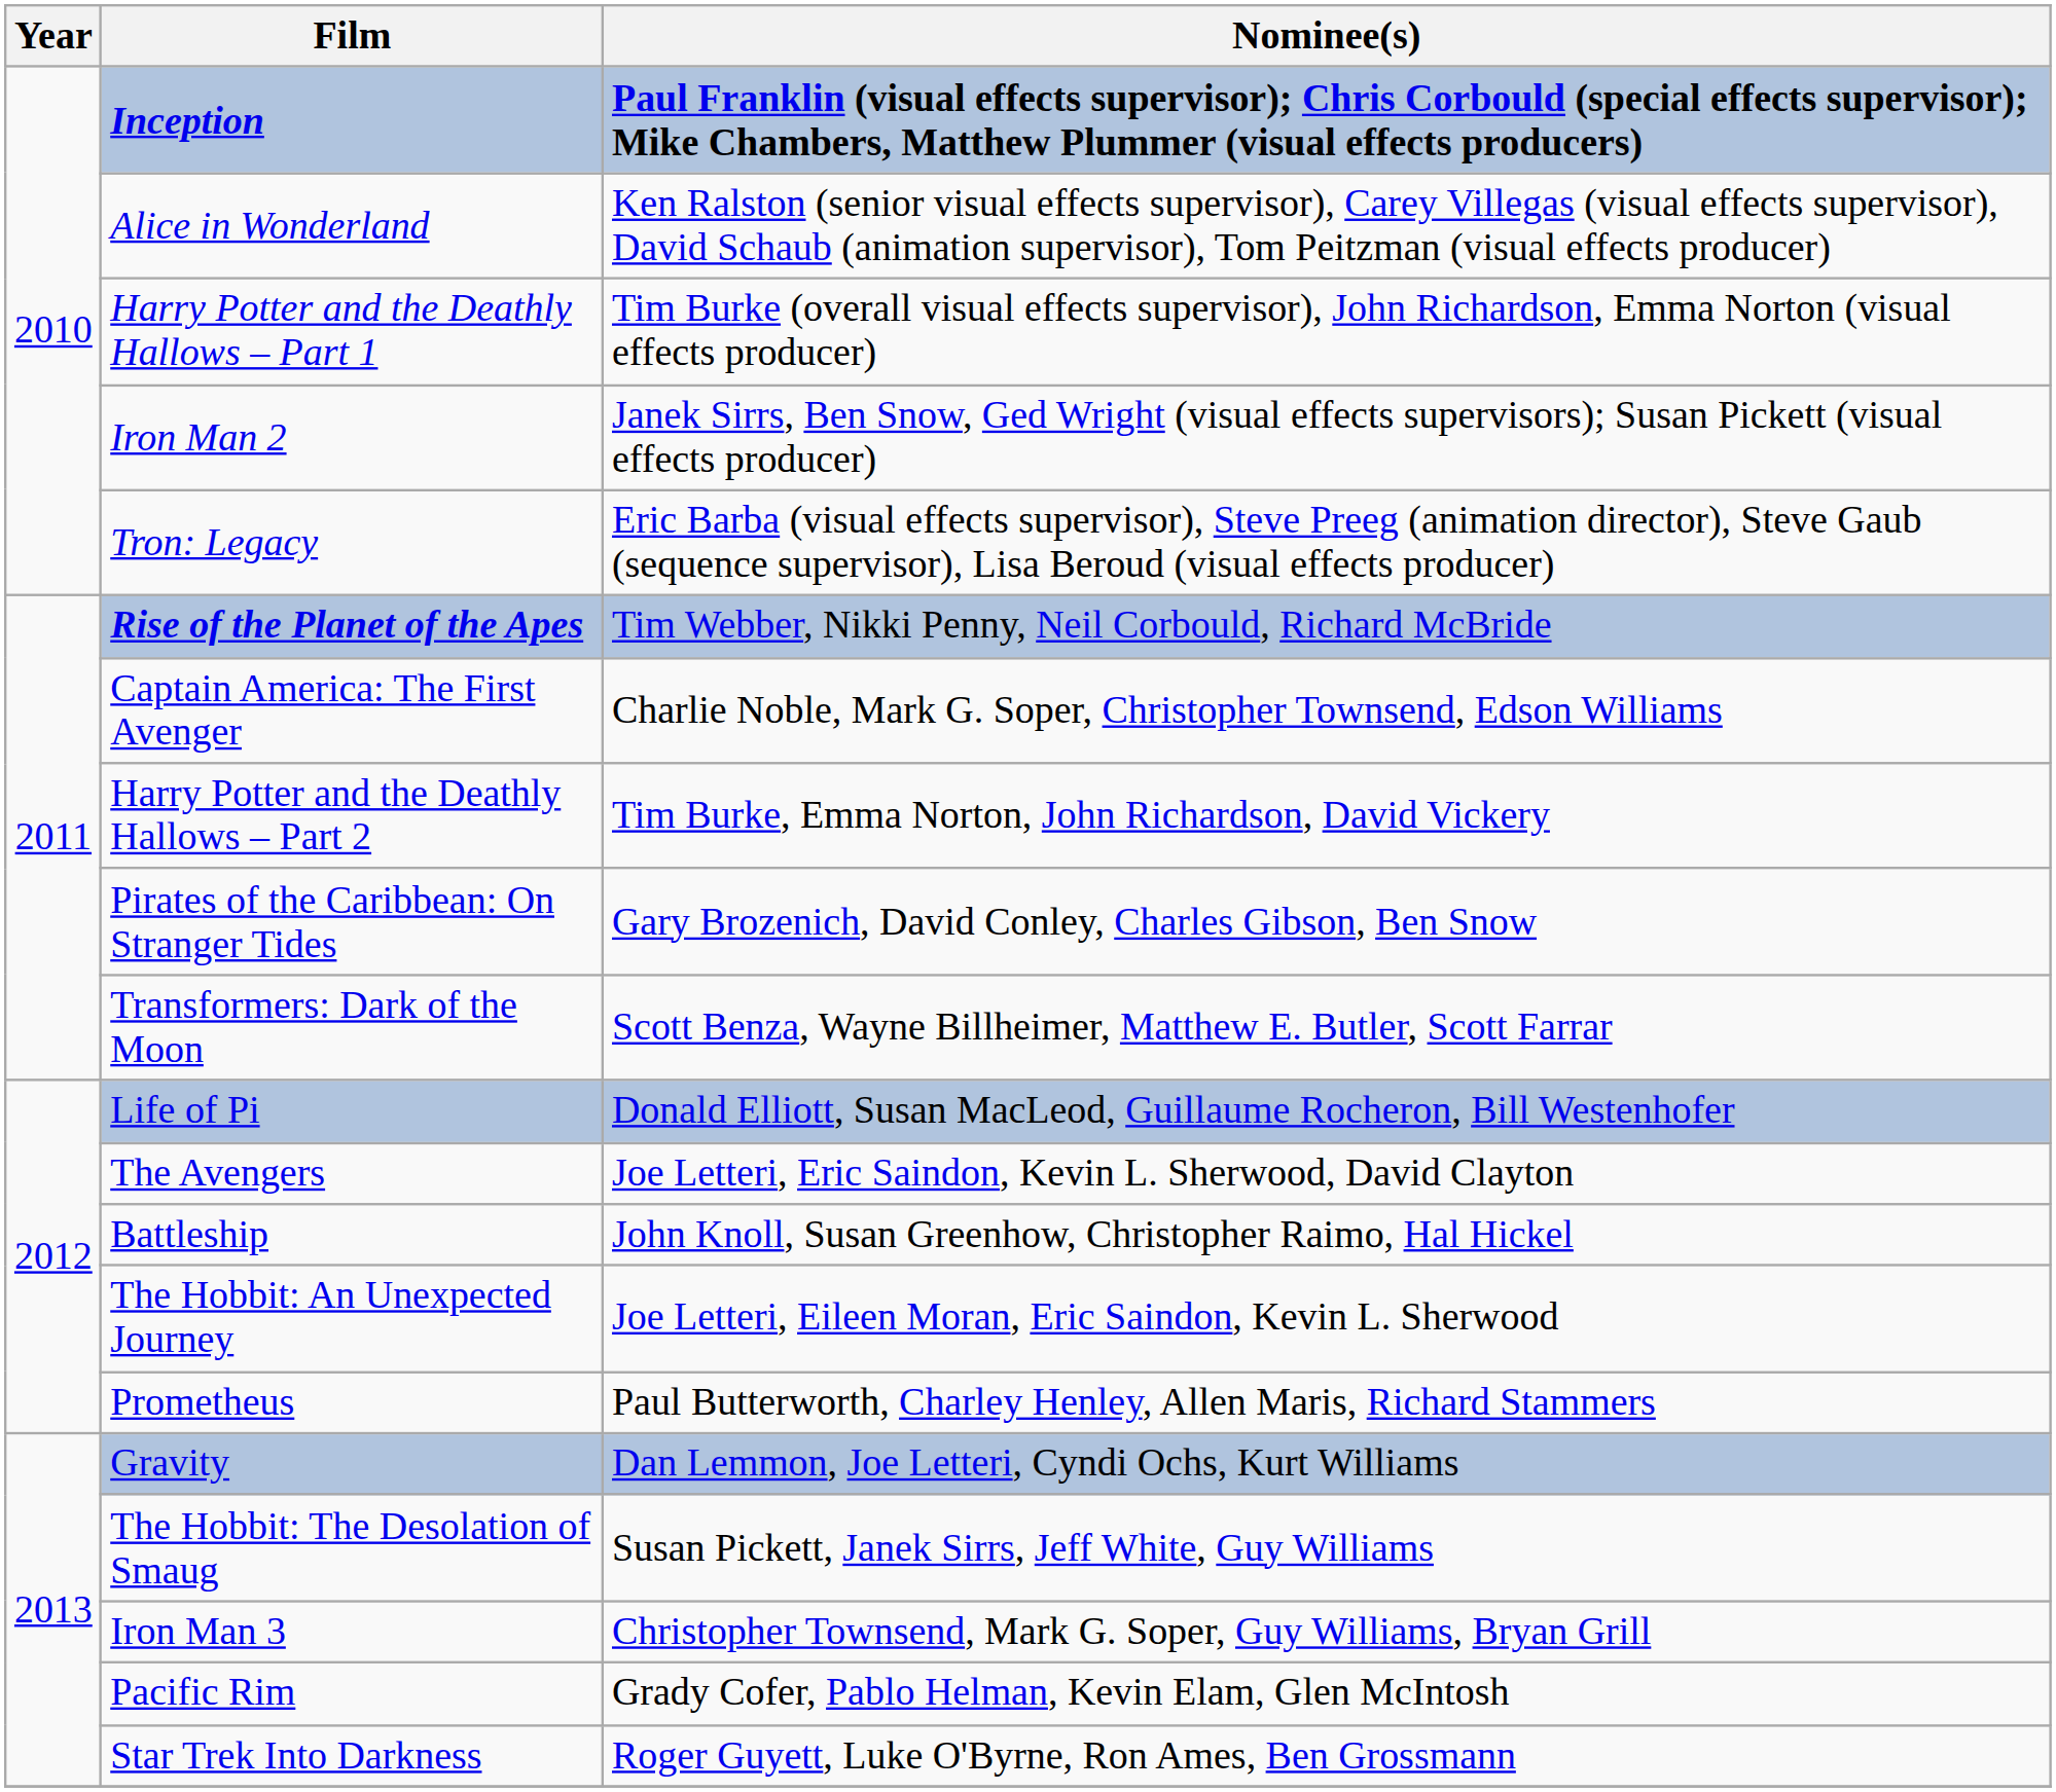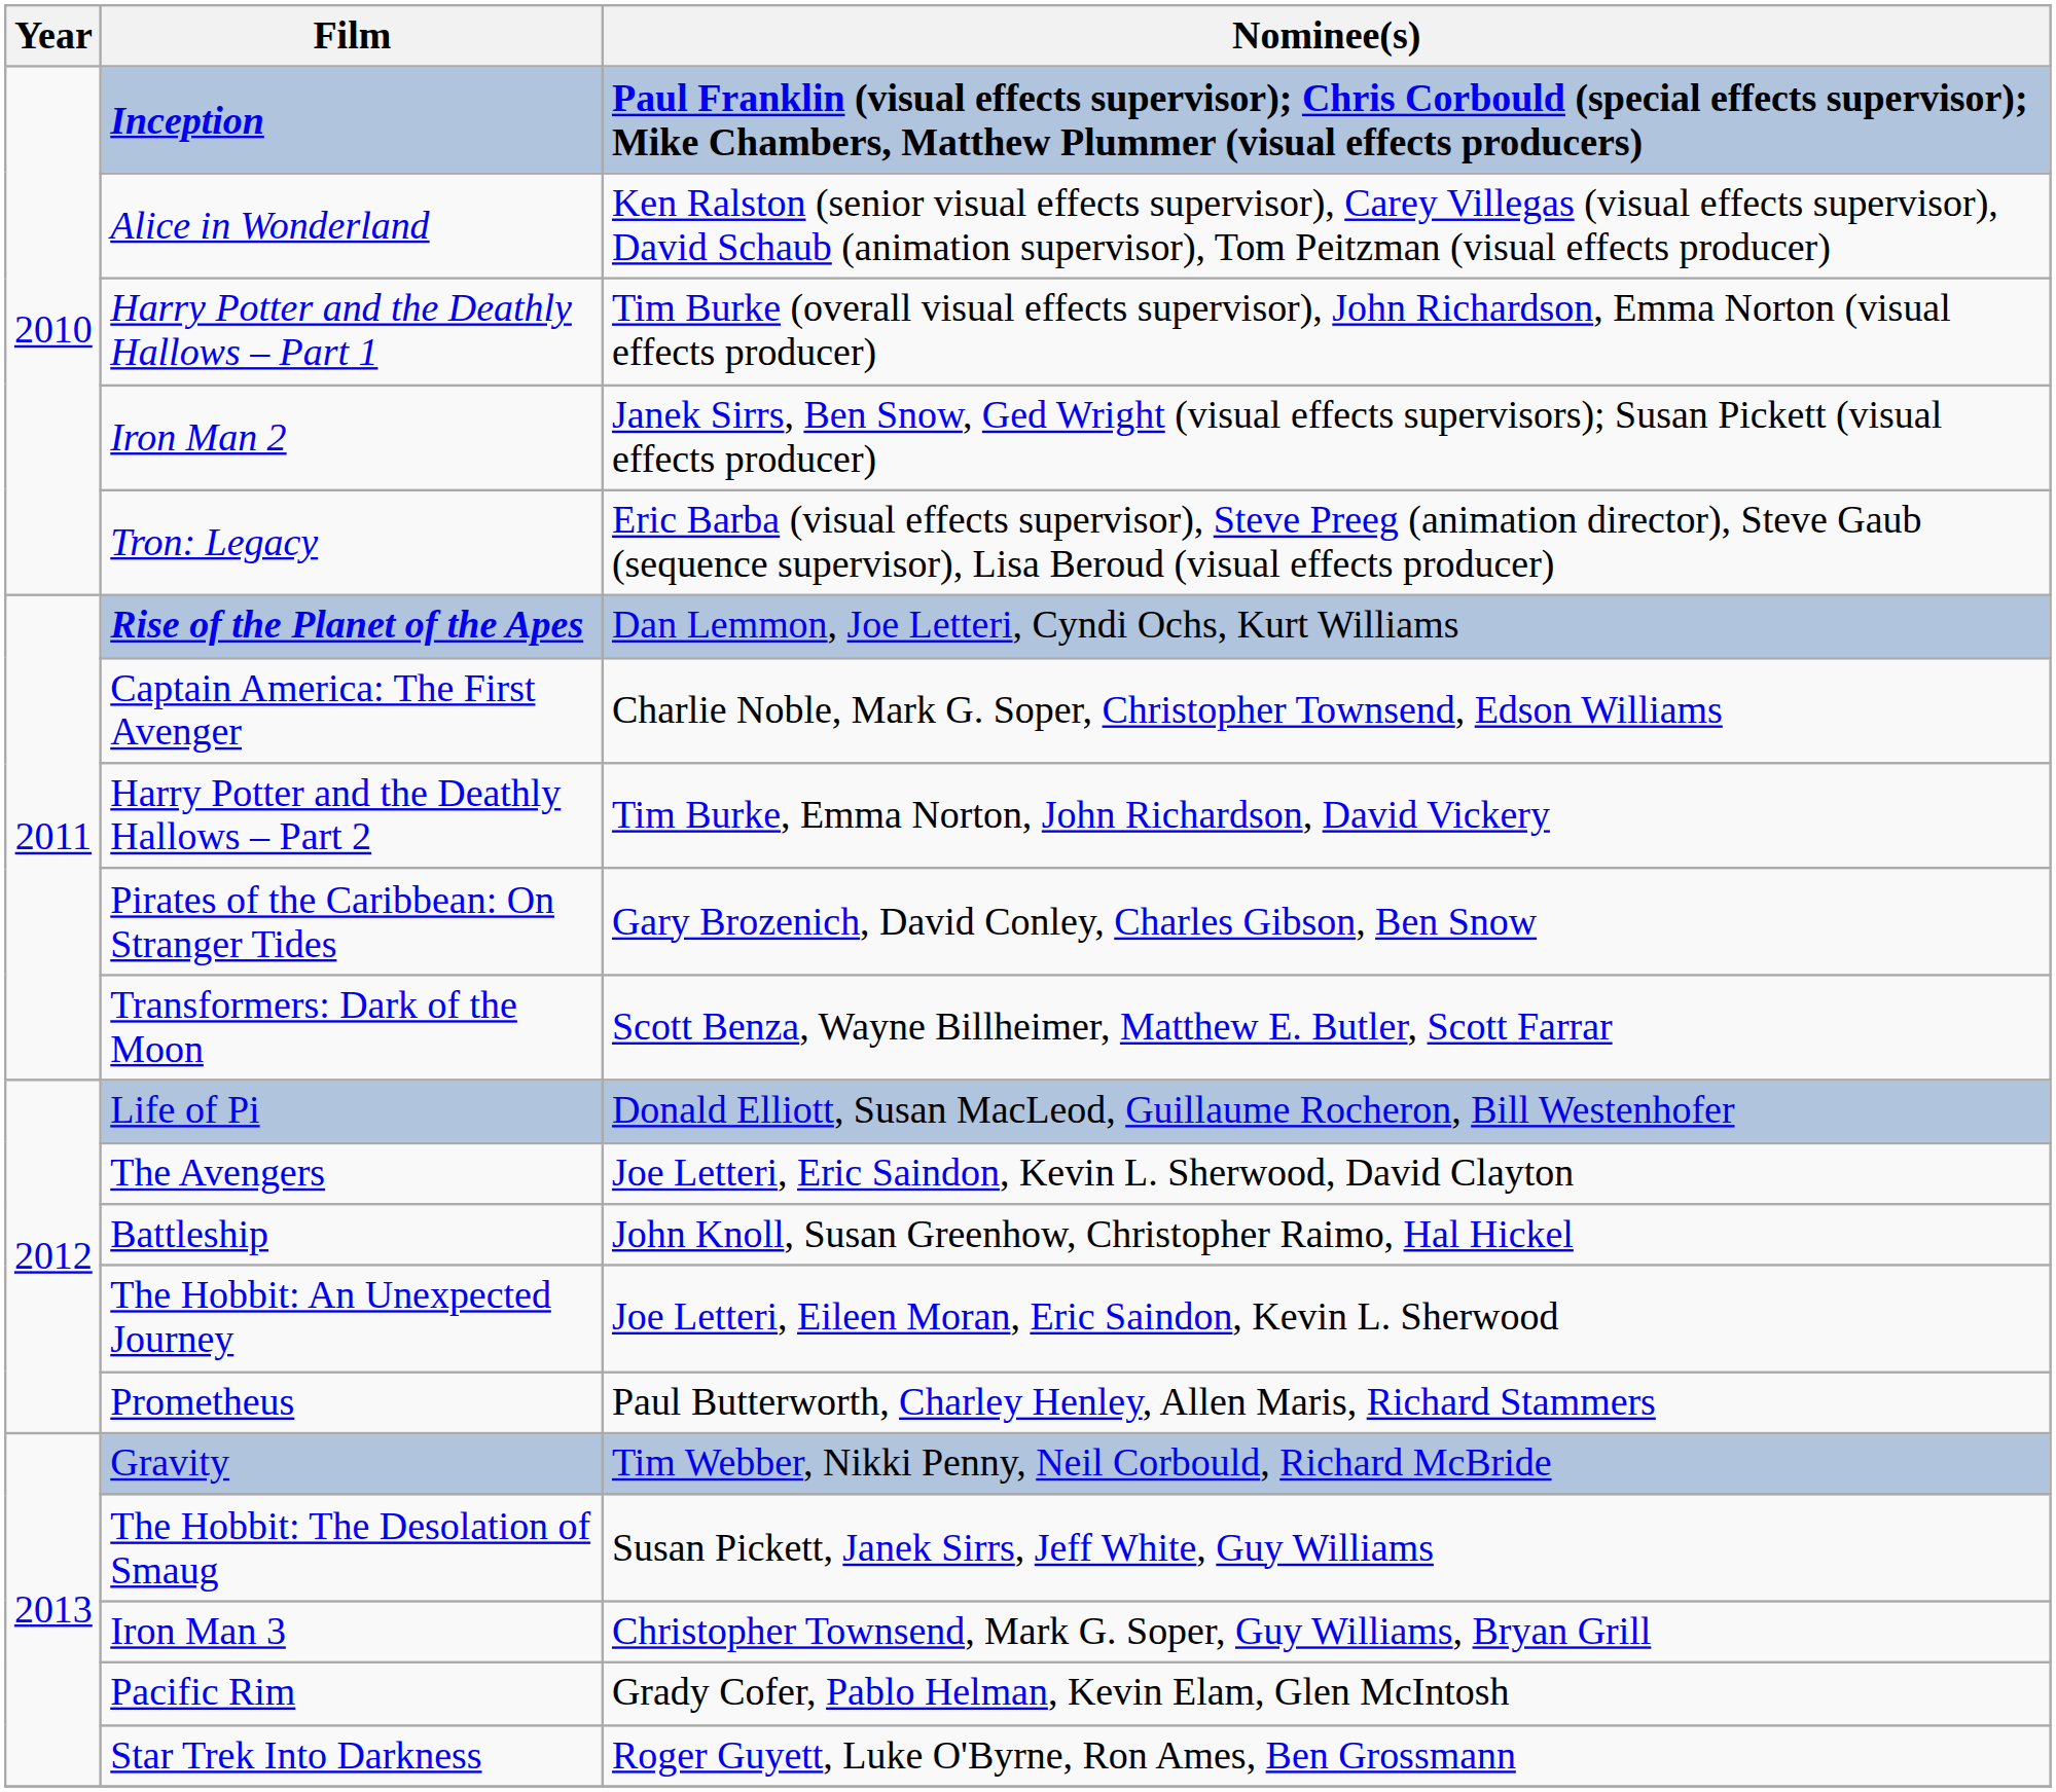Rise of the Planet of the Apes | Nominee(s): Tim Webber, Nikki Penny, Neil Corbould, Richard McBride -> Dan Lemmon, Joe Letteri, Cyndi Ochs, Kurt Williams
Gravity | Nominee(s): Dan Lemmon, Joe Letteri, Cyndi Ochs, Kurt Williams -> Tim Webber, Nikki Penny, Neil Corbould, Richard McBride
